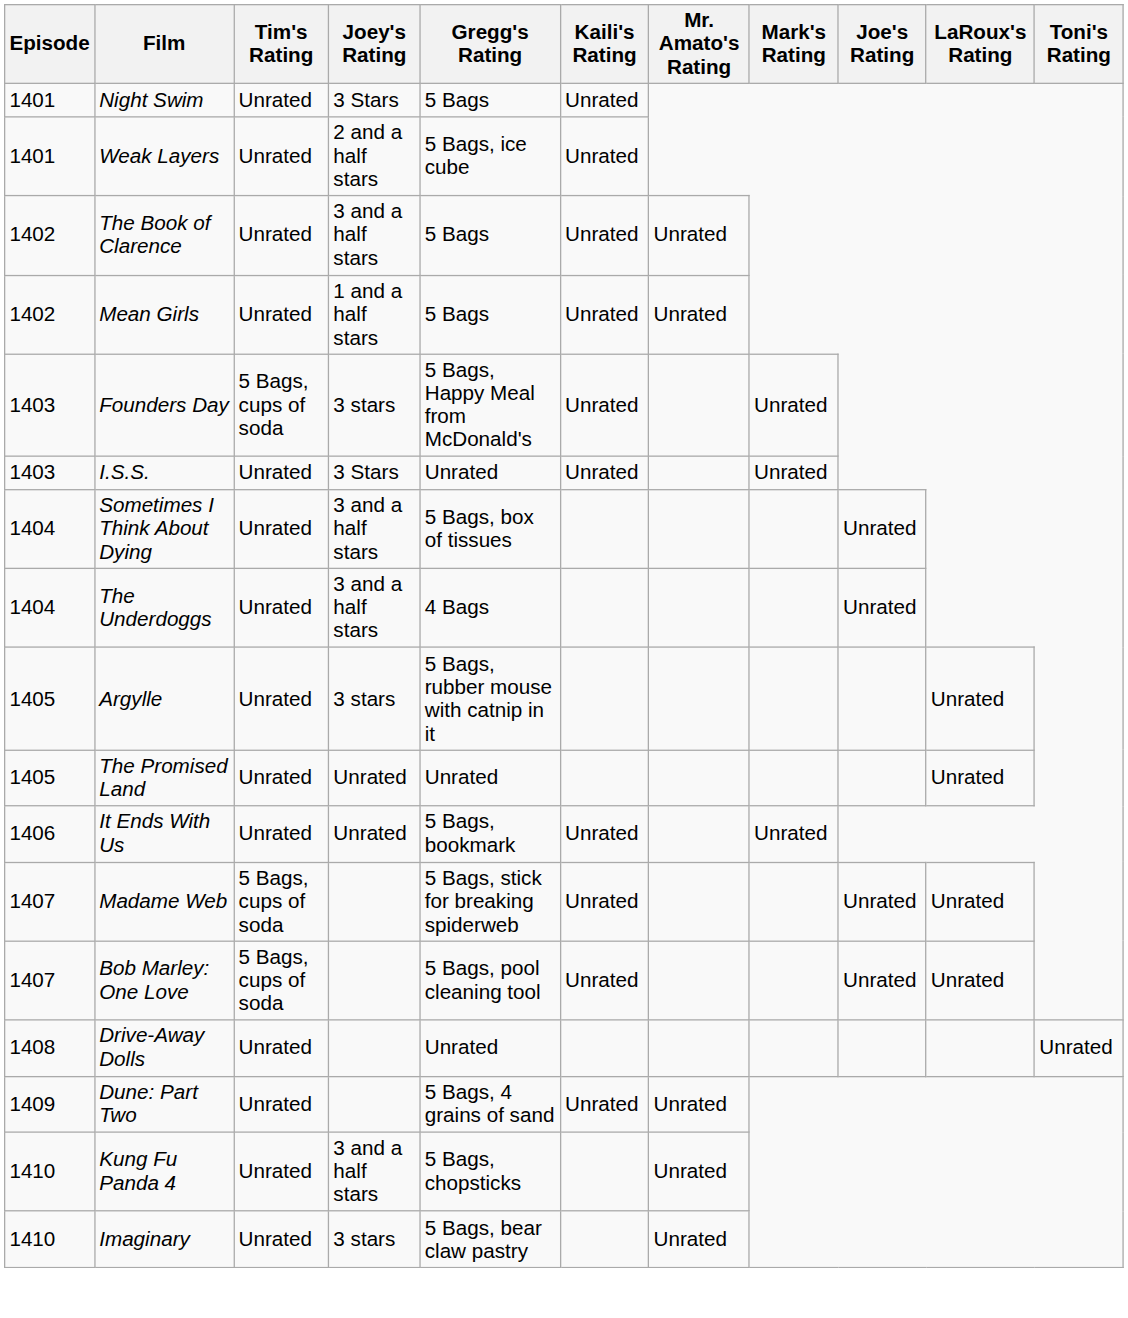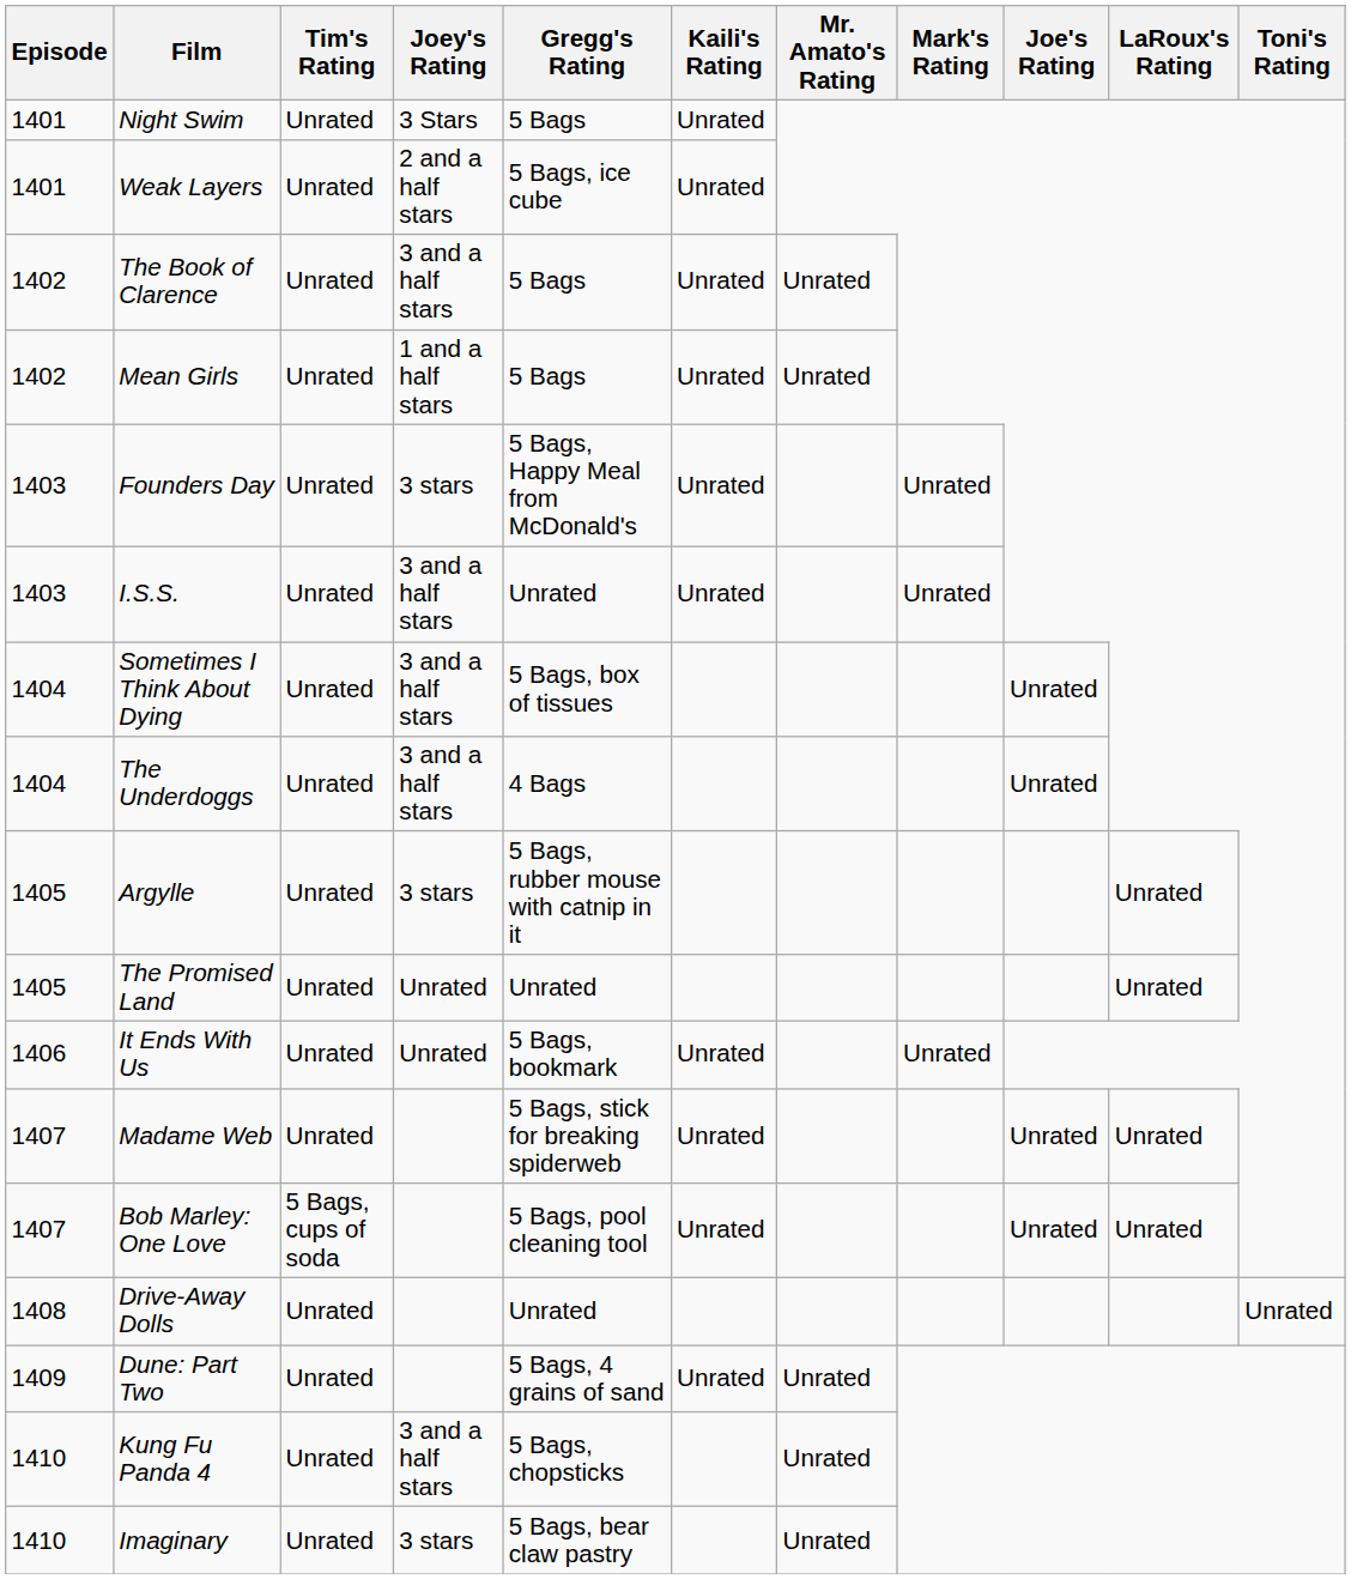Founders Day | Tim's Rating: 5 Bags, cups of soda -> Unrated
I.S.S. | Joey's Rating: 3 Stars -> 3 and a half stars
Madame Web | Tim's Rating: 5 Bags, cups of soda -> Unrated
